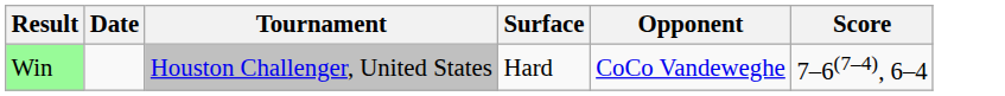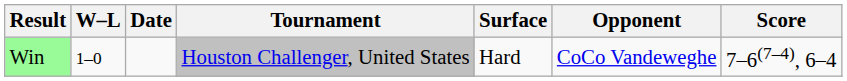+ column: W–L | 1–0
